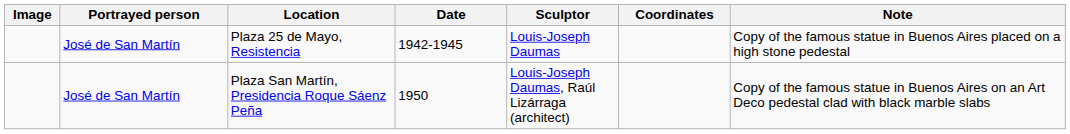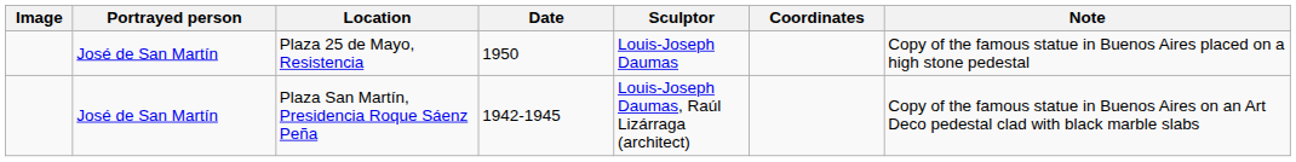Plaza 25 de Mayo, Resistencia | Date: 1942-1945 -> 1950
Plaza San Martín, Presidencia Roque Sáenz Peña | Date: 1950 -> 1942-1945
